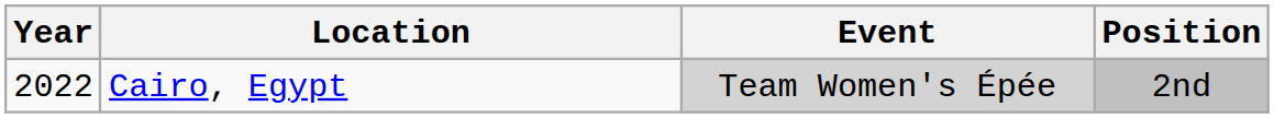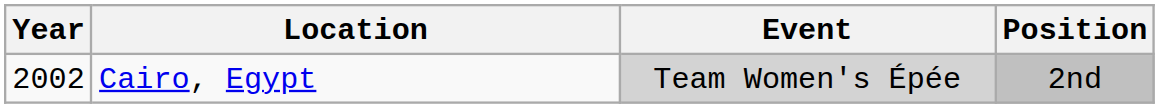Cairo, Egypt | Year: 2022 -> 2002
